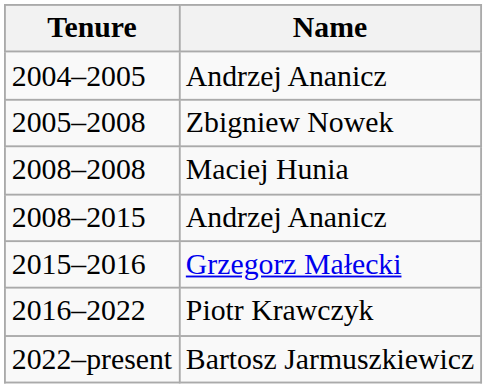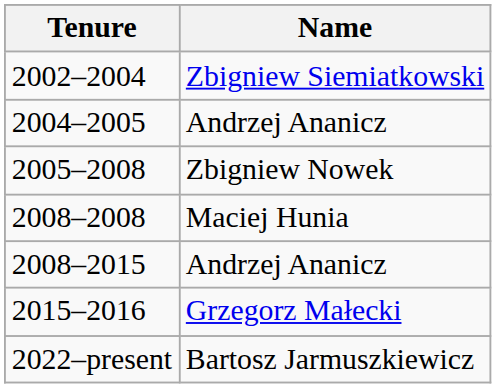+ row: 2002–2004 | Zbigniew Siemiatkowski
- row: 2016–2022 | Piotr Krawczyk
